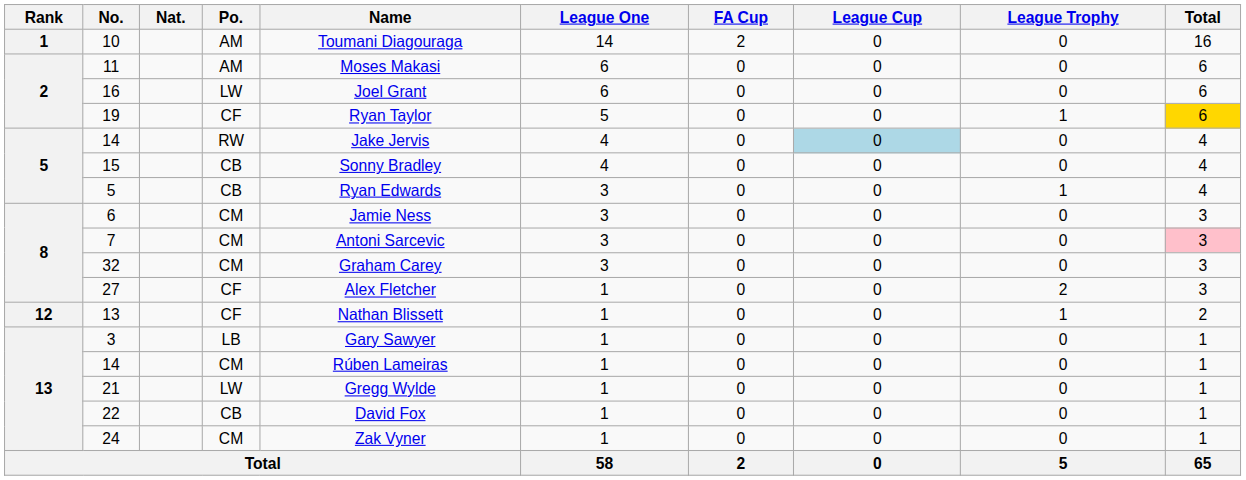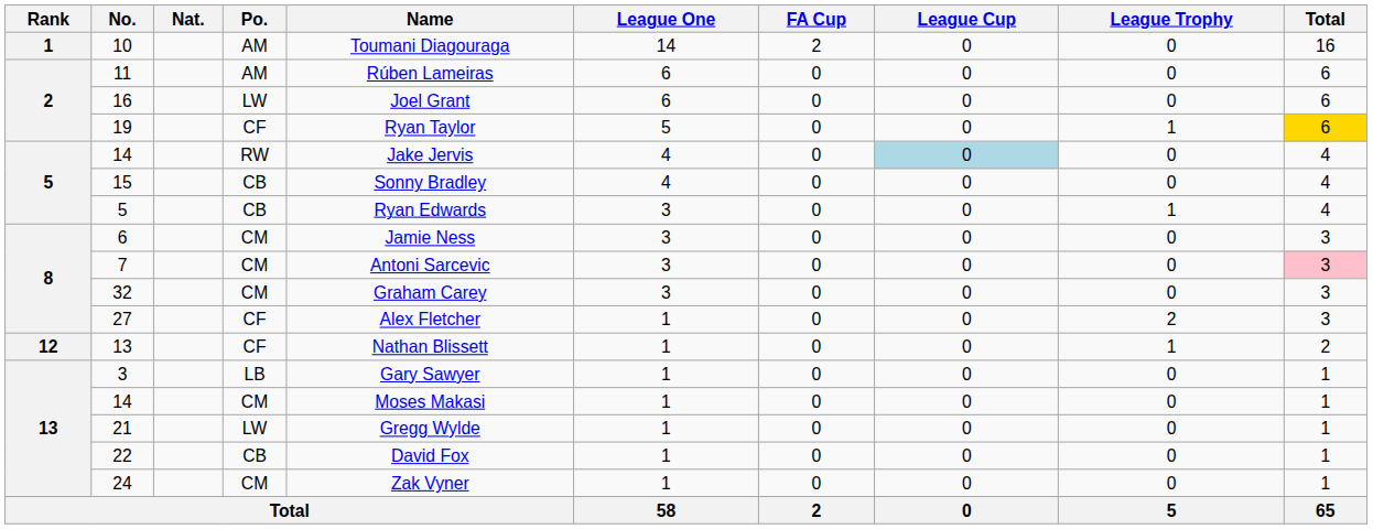11 | Name: Moses Makasi -> Rúben Lameiras
14 / CM | Name: Rúben Lameiras -> Moses Makasi
